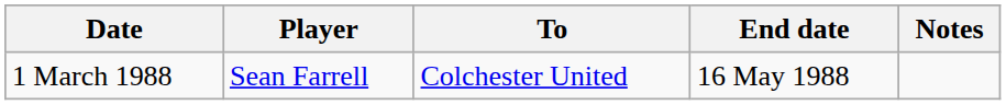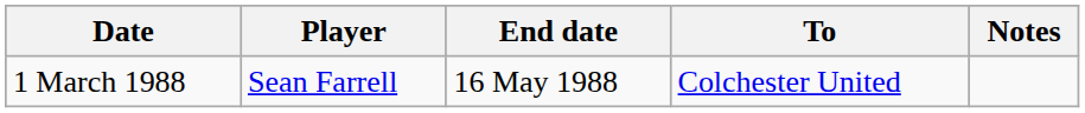columns swapped: To <-> End date
